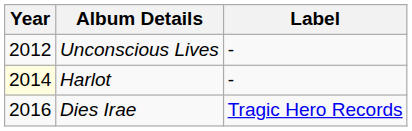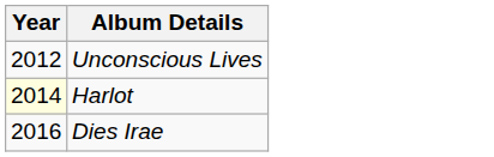- column: Label | - | - | Tragic Hero Records
